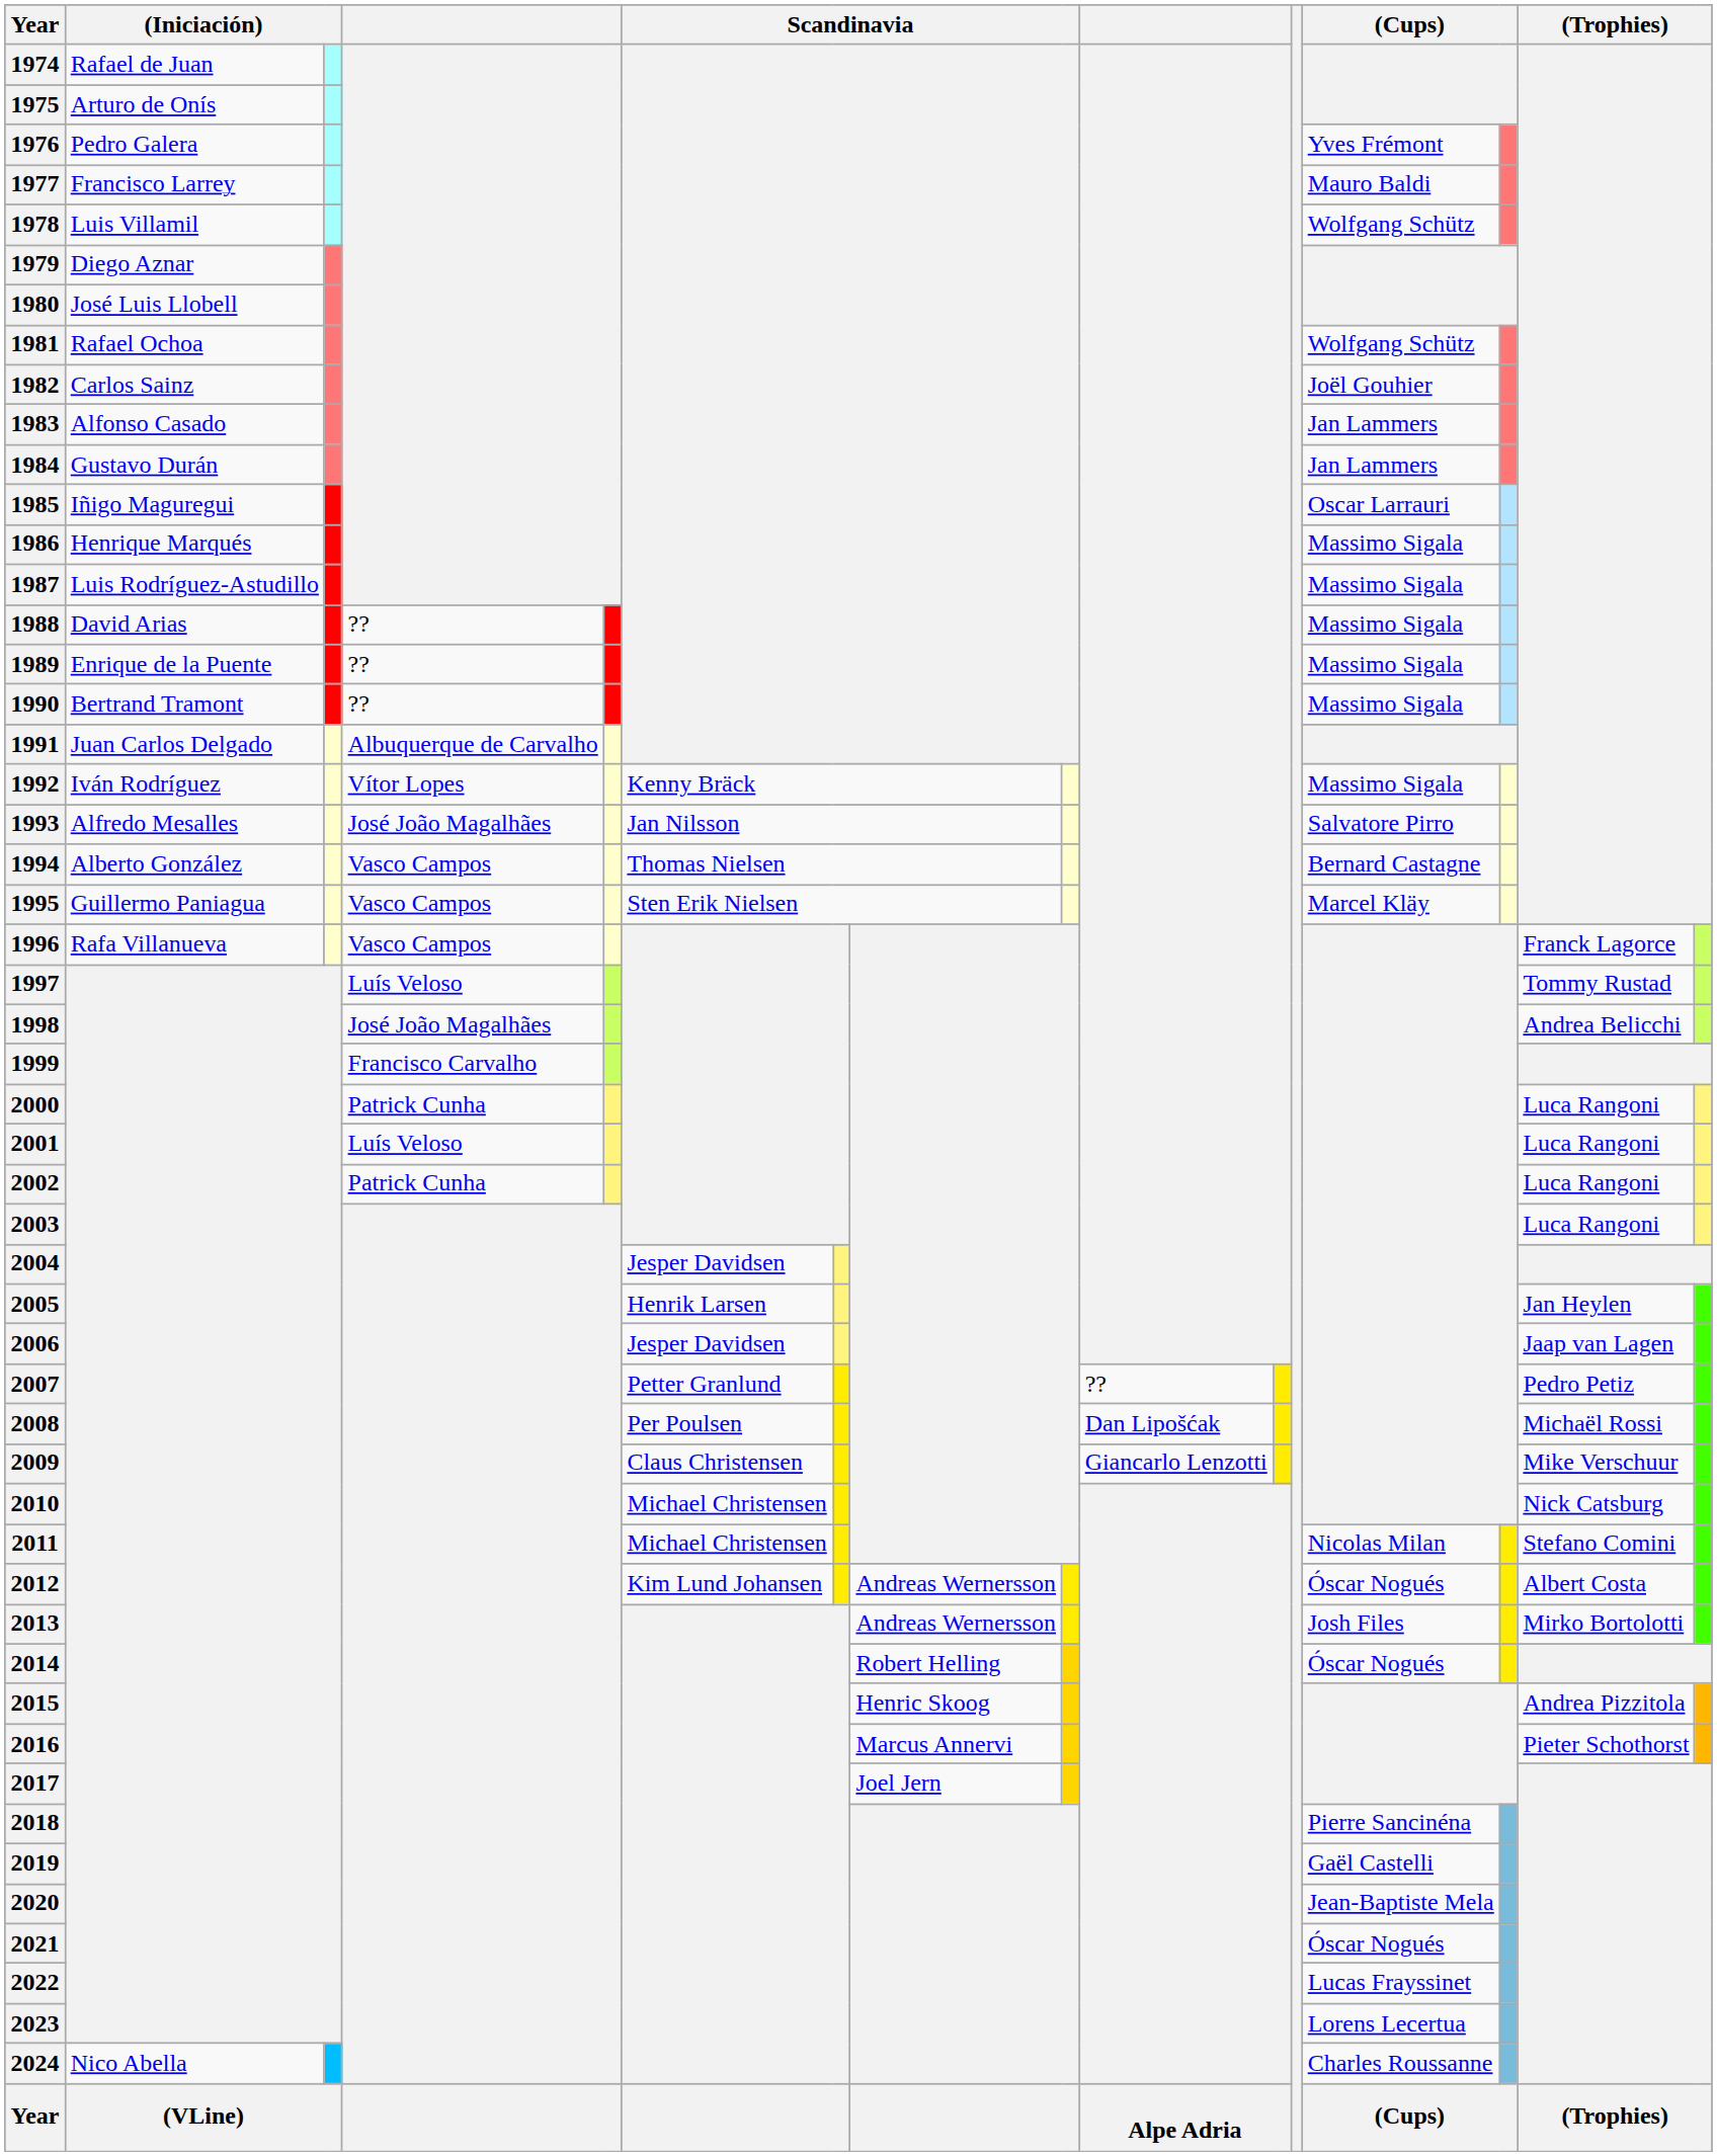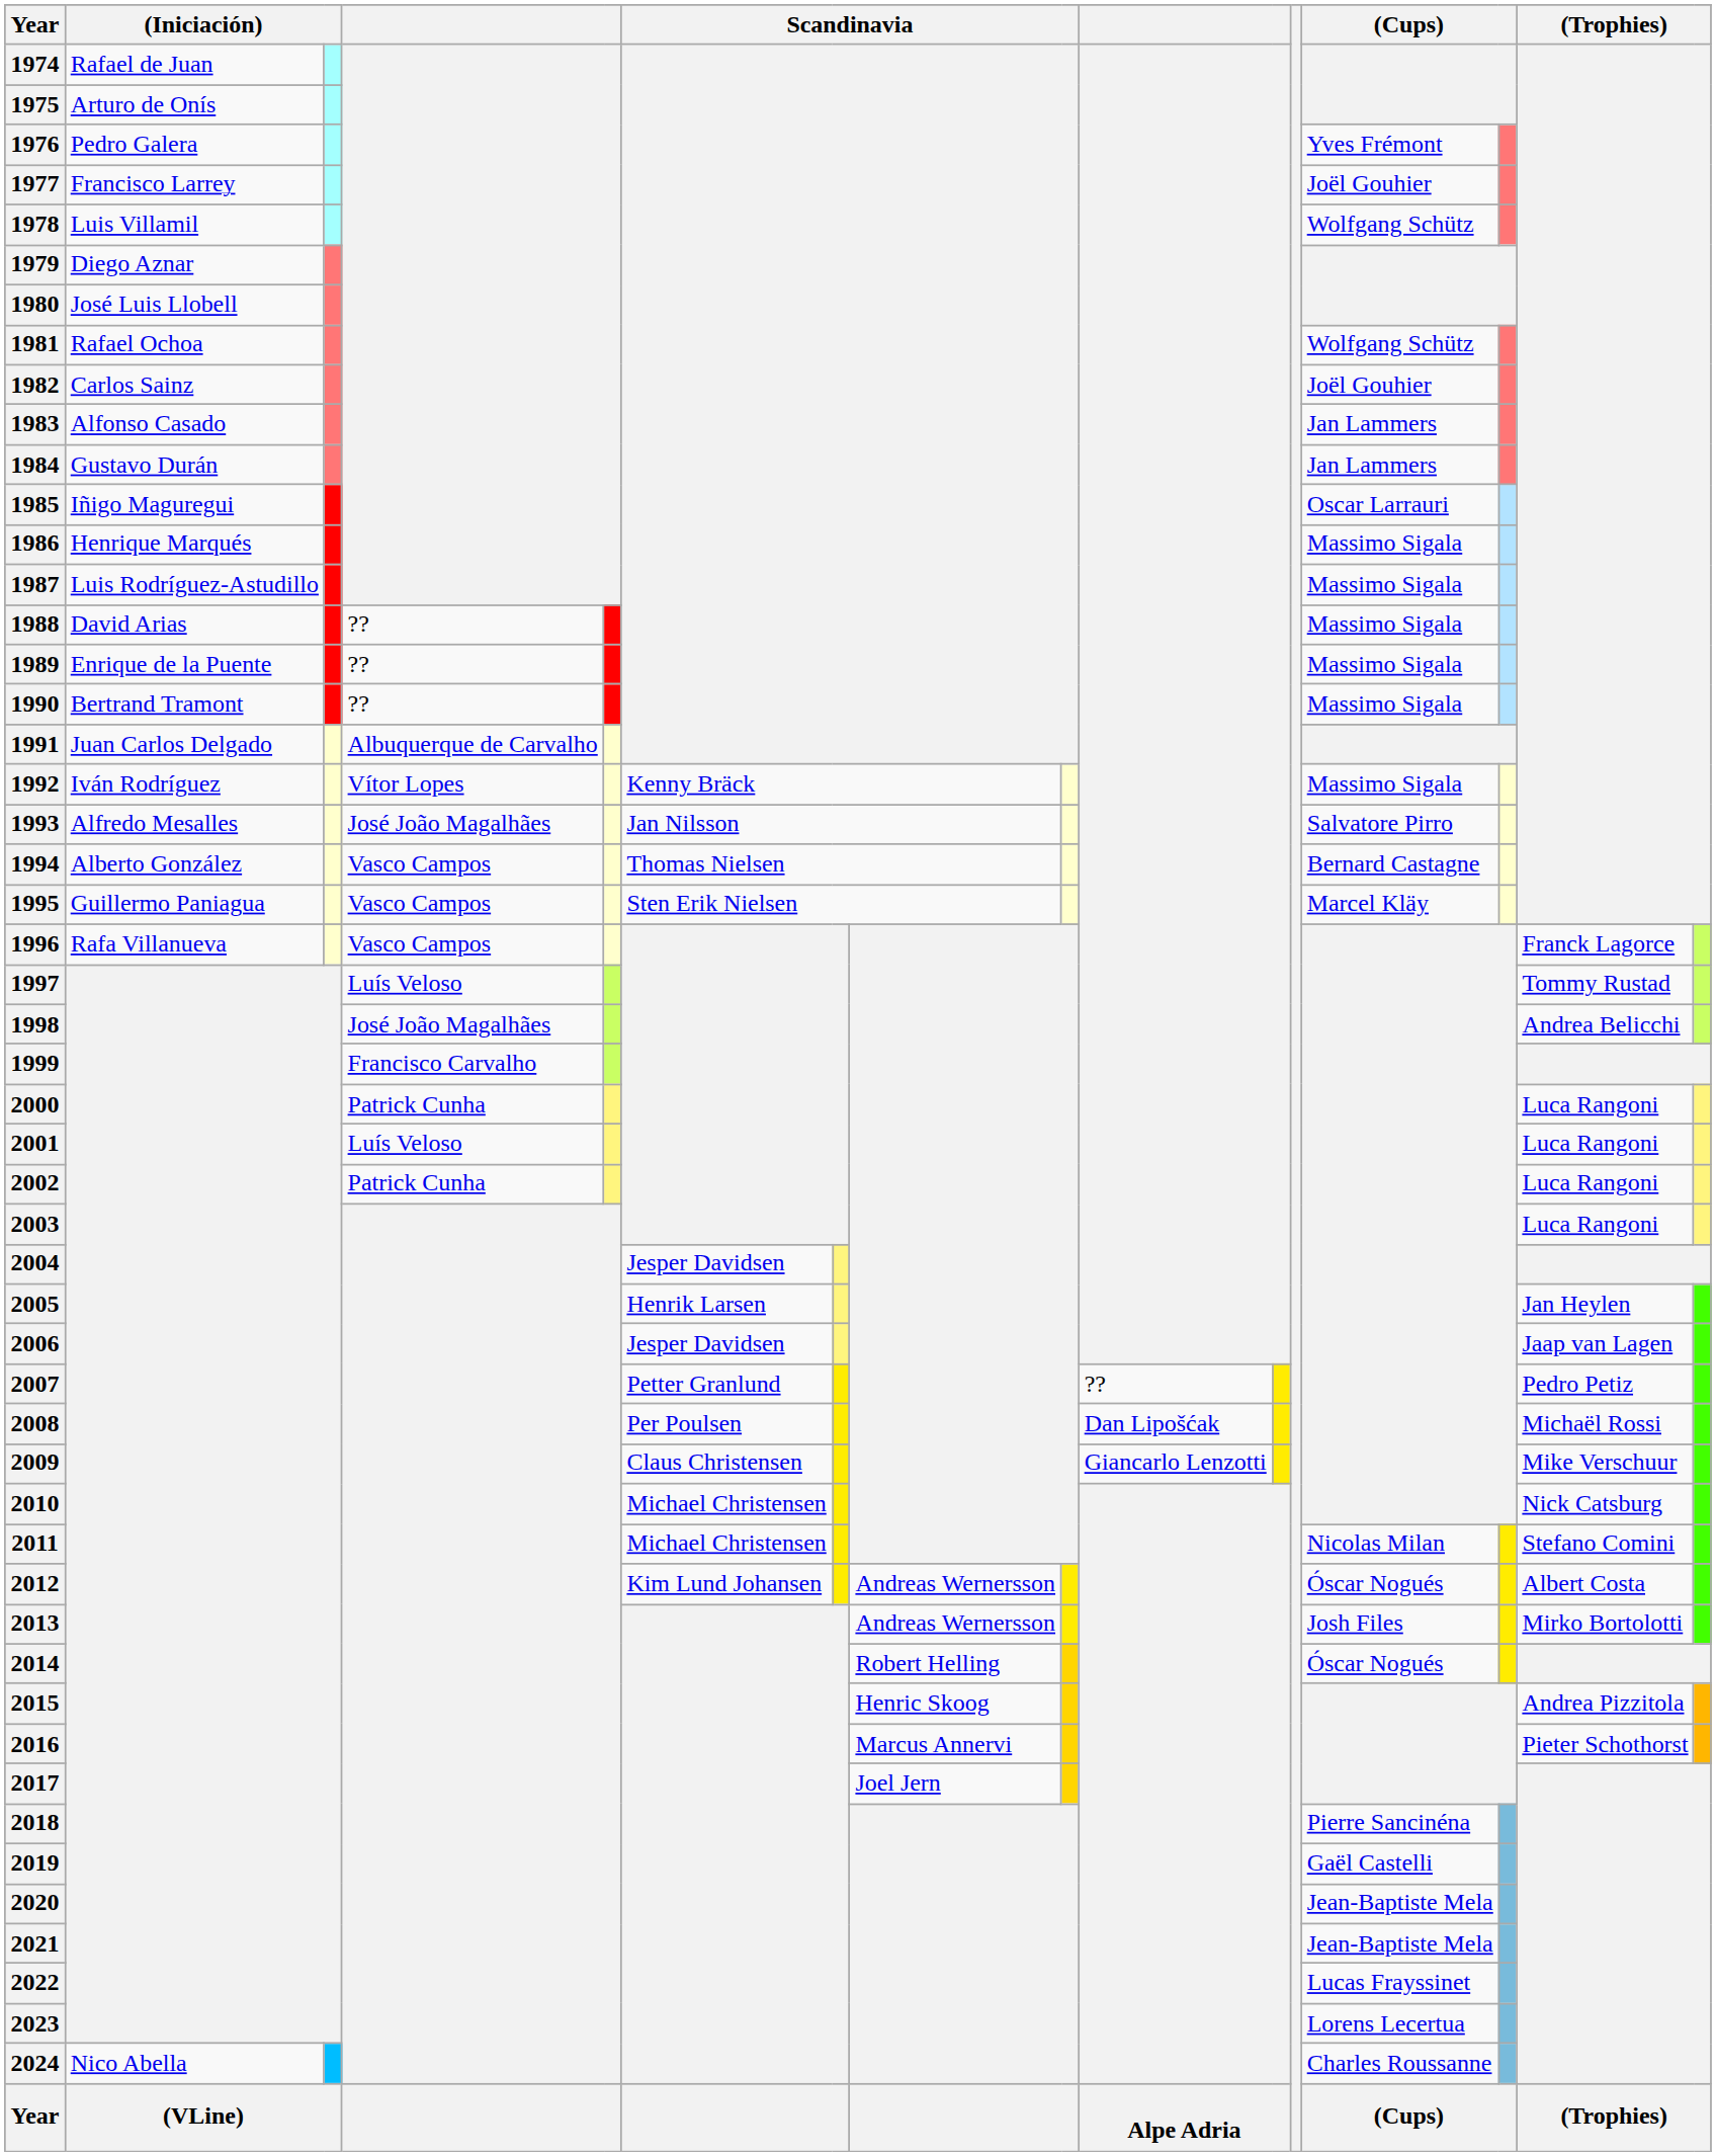1977 | column 13: Mauro Baldi -> Joël Gouhier
2021 | column 13: Óscar Nogués -> Jean-Baptiste Mela
